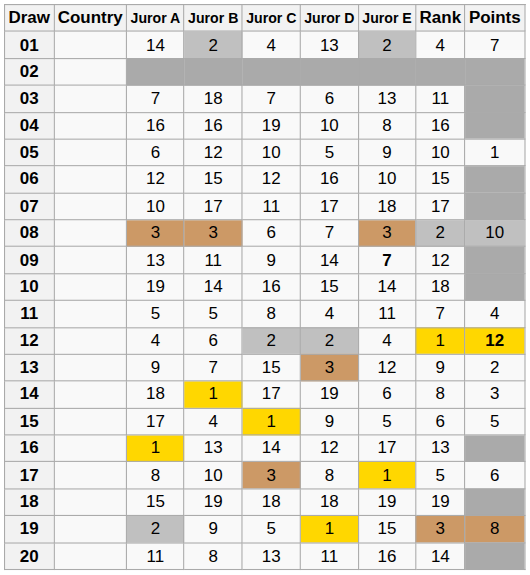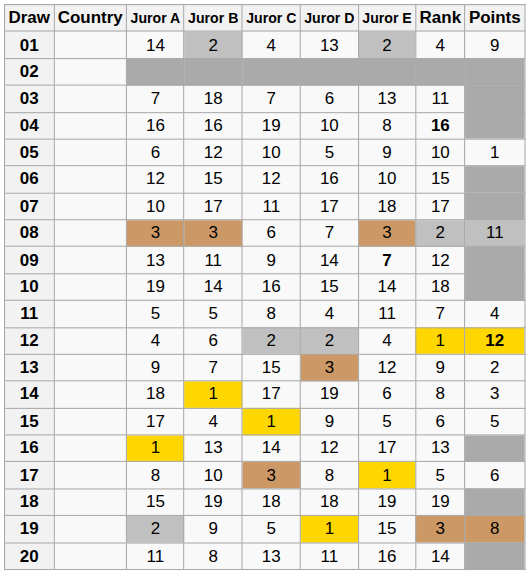01 | Points: 7 -> 9
04 | Rank: normal -> bold
08 | Points: 10 -> 11
